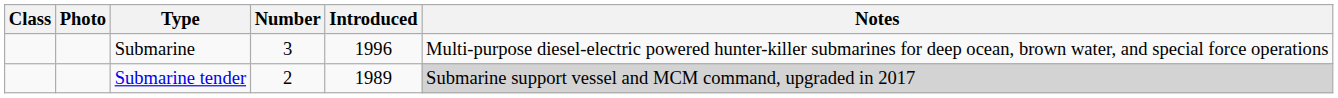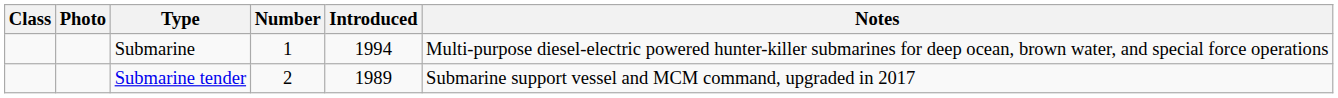Submarine | Number: 3 -> 1
Submarine | Introduced: 1996 -> 1994
Submarine tender | Notes: lightgrey background -> no background
